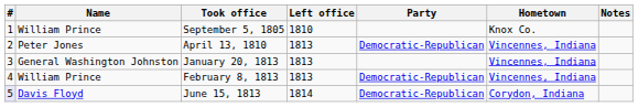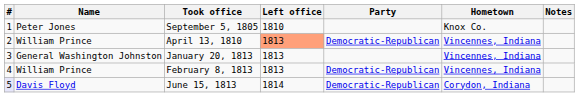September 5, 1805 | Name: William Prince -> Peter Jones
April 13, 1810 | Name: Peter Jones -> William Prince
April 13, 1810 | Left office: no background -> lightsalmon background
